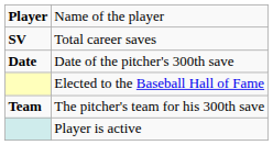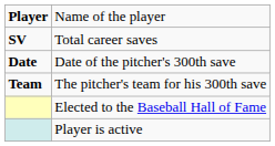rows swapped: The pitcher's team for his 300th save <-> Elected to the Baseball Hall of Fame
